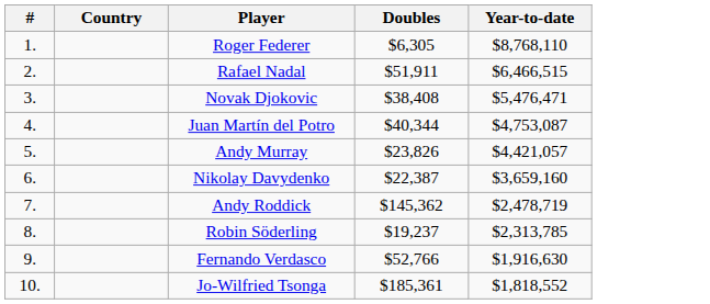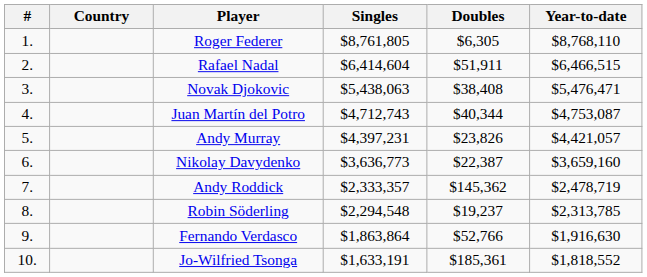+ column: Singles | $8,761,805 | $6,414,604 | $5,438,063 | $4,712,743 | $4,397,231 | $3,636,773 | $2,333,357 | $2,294,548 | $1,863,864 | $1,633,191
